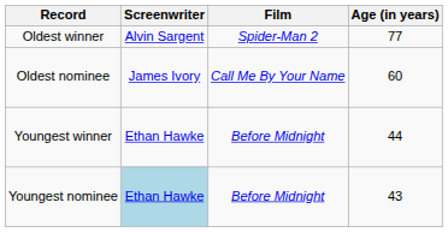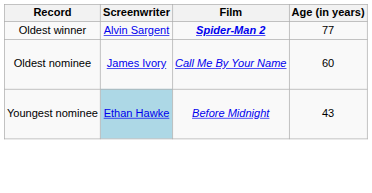Oldest winner | Film: normal -> bold
- row: Youngest winner | Ethan Hawke | Before Midnight | 44
